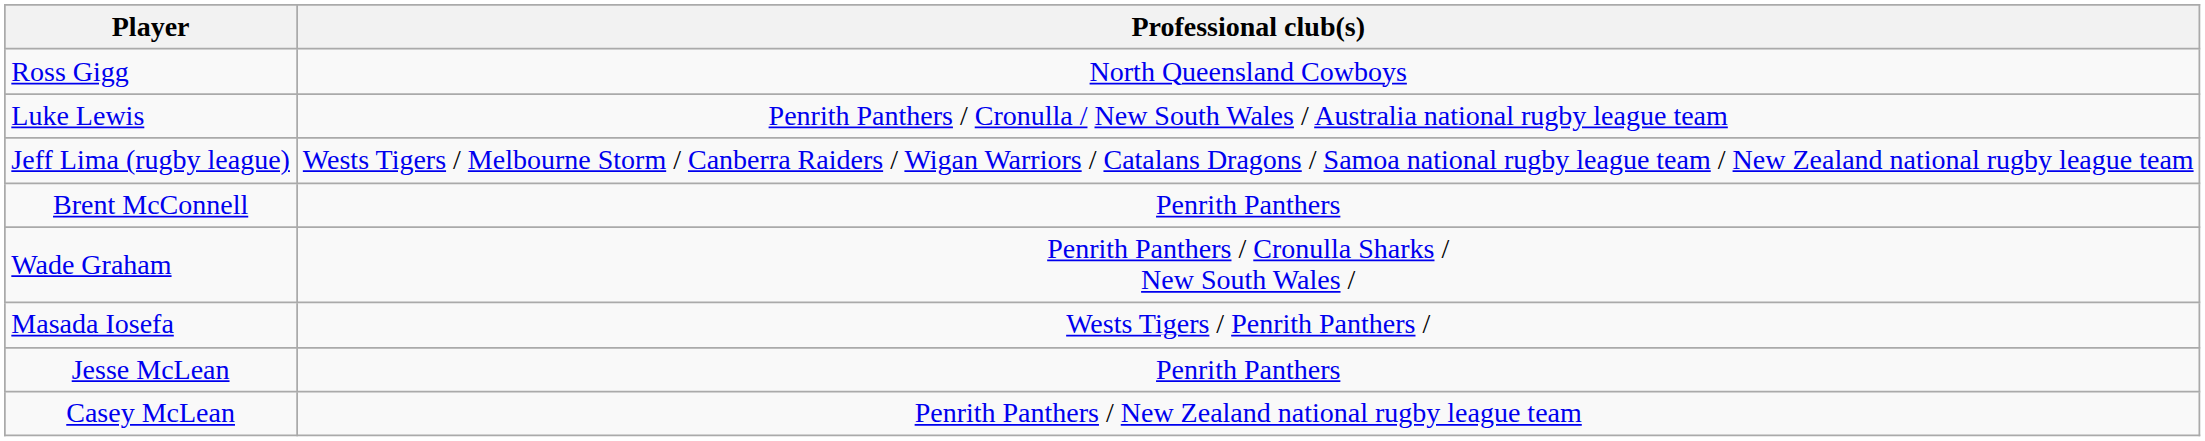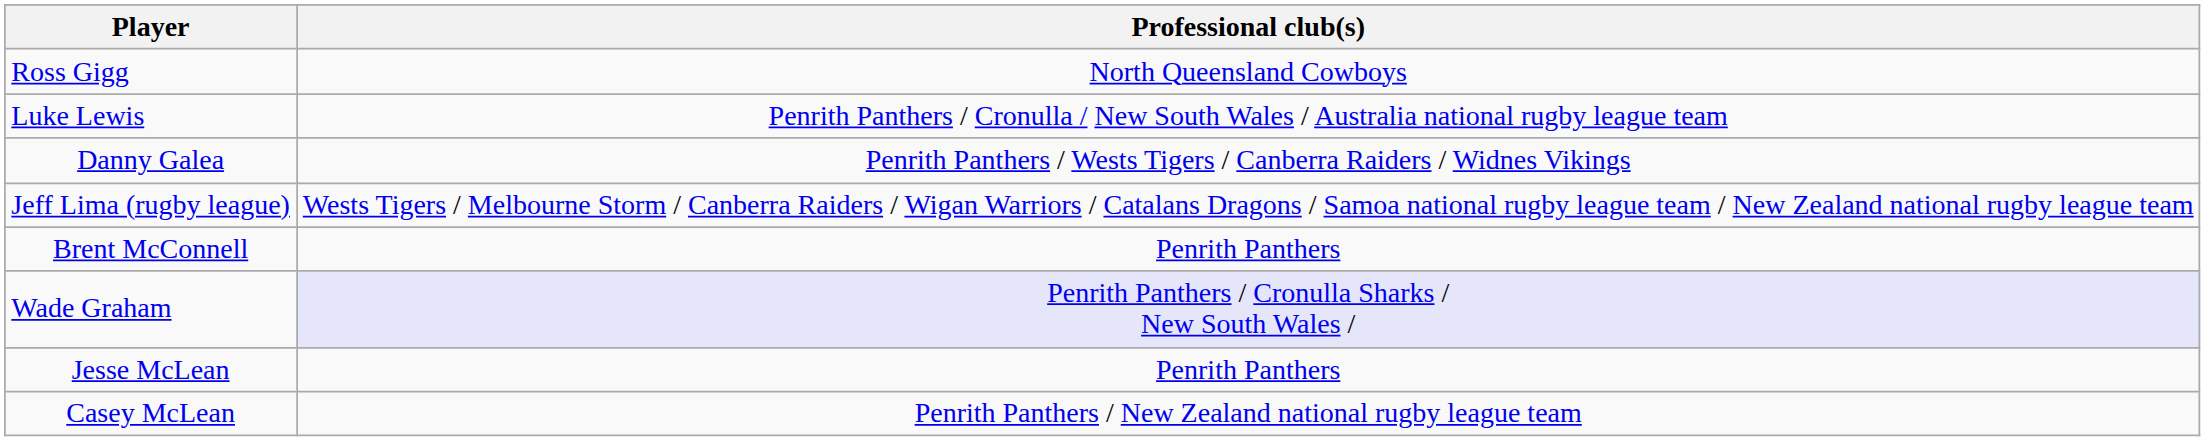+ row: Danny Galea | Penrith Panthers / Wests Tigers / Canberra Raiders / Widnes Vikings
Wade Graham | Professional club(s): no background -> lavender background
- row: Masada Iosefa | Wests Tigers / Penrith Panthers /
